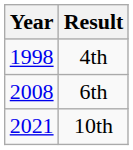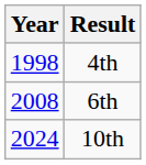10th | Year: 2021 -> 2024
